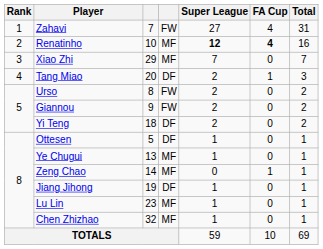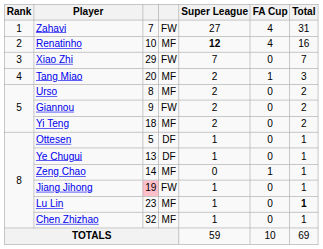Renatinho | FA Cup: bold -> normal
Xiao Zhi | column 4: MF -> FW
Tang Miao | column 4: DF -> MF
Urso | column 4: FW -> MF
Yi Teng | column 4: DF -> MF
Ye Chugui | column 4: MF -> DF
Jiang Jihong | column 3: no background -> pink background
Jiang Jihong | column 4: DF -> FW
Lu Lin | Total: normal -> bold
